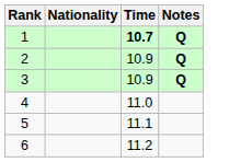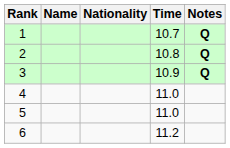+ column: Name
1 | Time: bold -> normal
2 | Time: 10.9 -> 10.8
5 | Time: 11.1 -> 11.0
